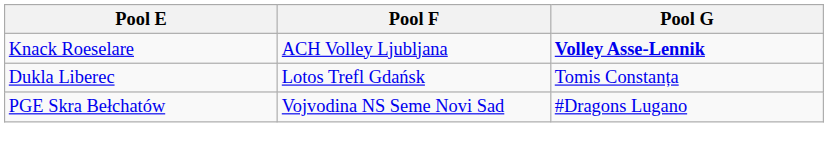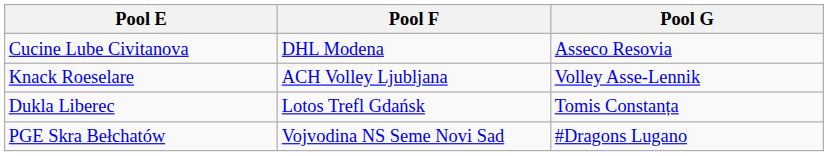+ row: Cucine Lube Civitanova | DHL Modena | Asseco Resovia
Knack Roeselare | Pool G: bold -> normal
